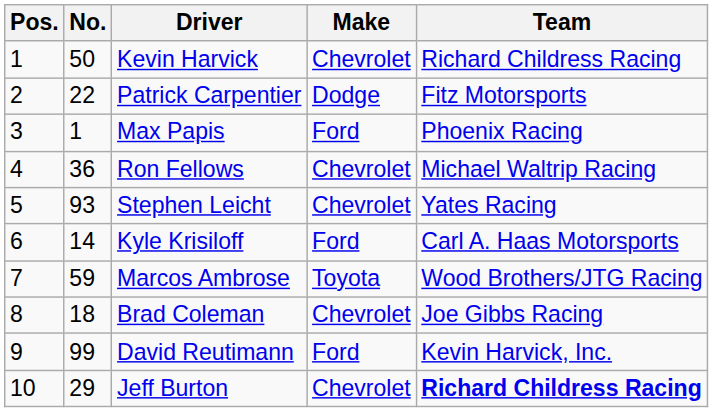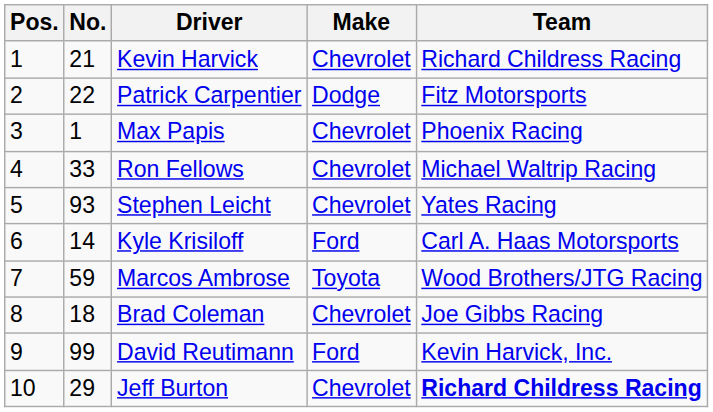Kevin Harvick | No.: 50 -> 21
Max Papis | Make: Ford -> Chevrolet
Ron Fellows | No.: 36 -> 33
